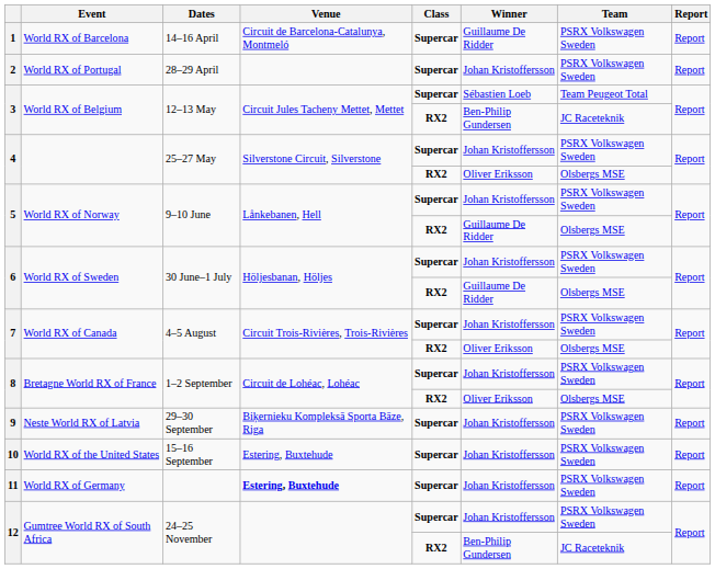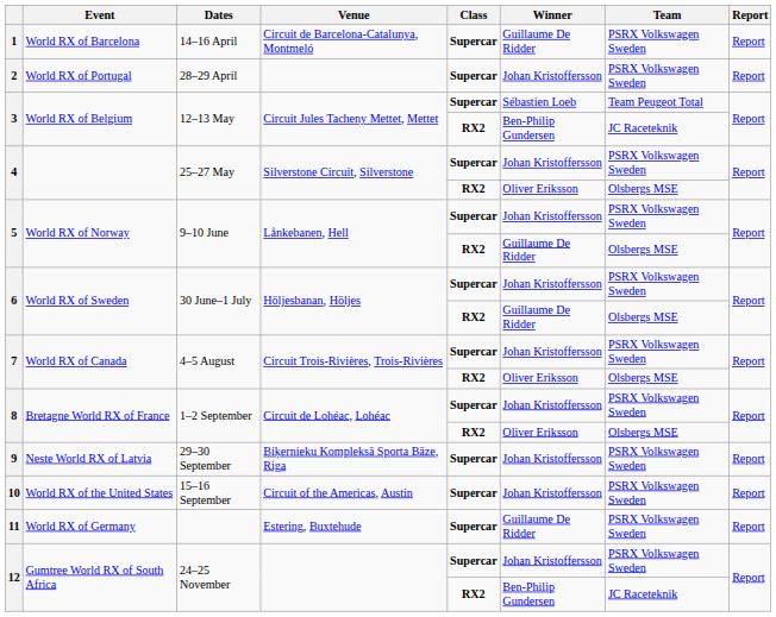10 | Venue: Estering, Buxtehude -> Circuit of the Americas, Austin
11 | Venue: bold -> normal
11 | Winner: Johan Kristoffersson -> Guillaume De Ridder
